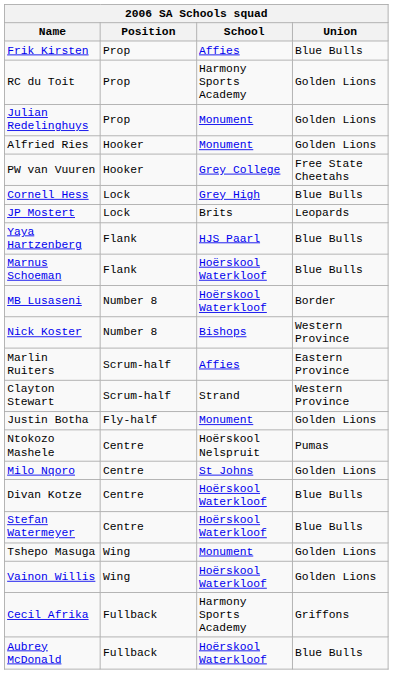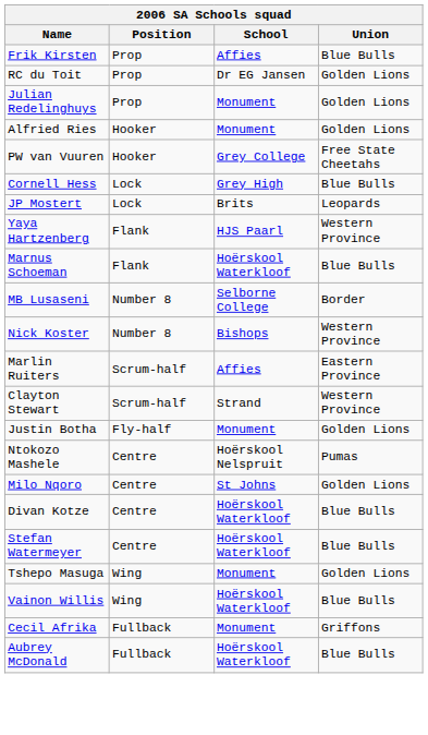RC du Toit | School: Harmony Sports Academy -> Dr EG Jansen
Yaya Hartzenberg | Union: Blue Bulls -> Western Province
MB Lusaseni | School: Hoërskool Waterkloof -> Selborne College
Vainon Willis | Union: Golden Lions -> Blue Bulls
Cecil Afrika | School: Harmony Sports Academy -> Monument
